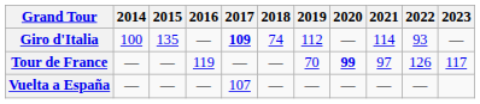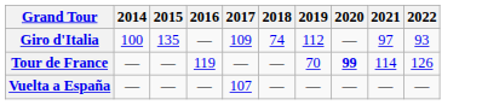- column: 2023 | — | 117
Giro d'Italia | 2017: bold -> normal
Giro d'Italia | 2021: 114 -> 97
Tour de France | 2021: 97 -> 114
